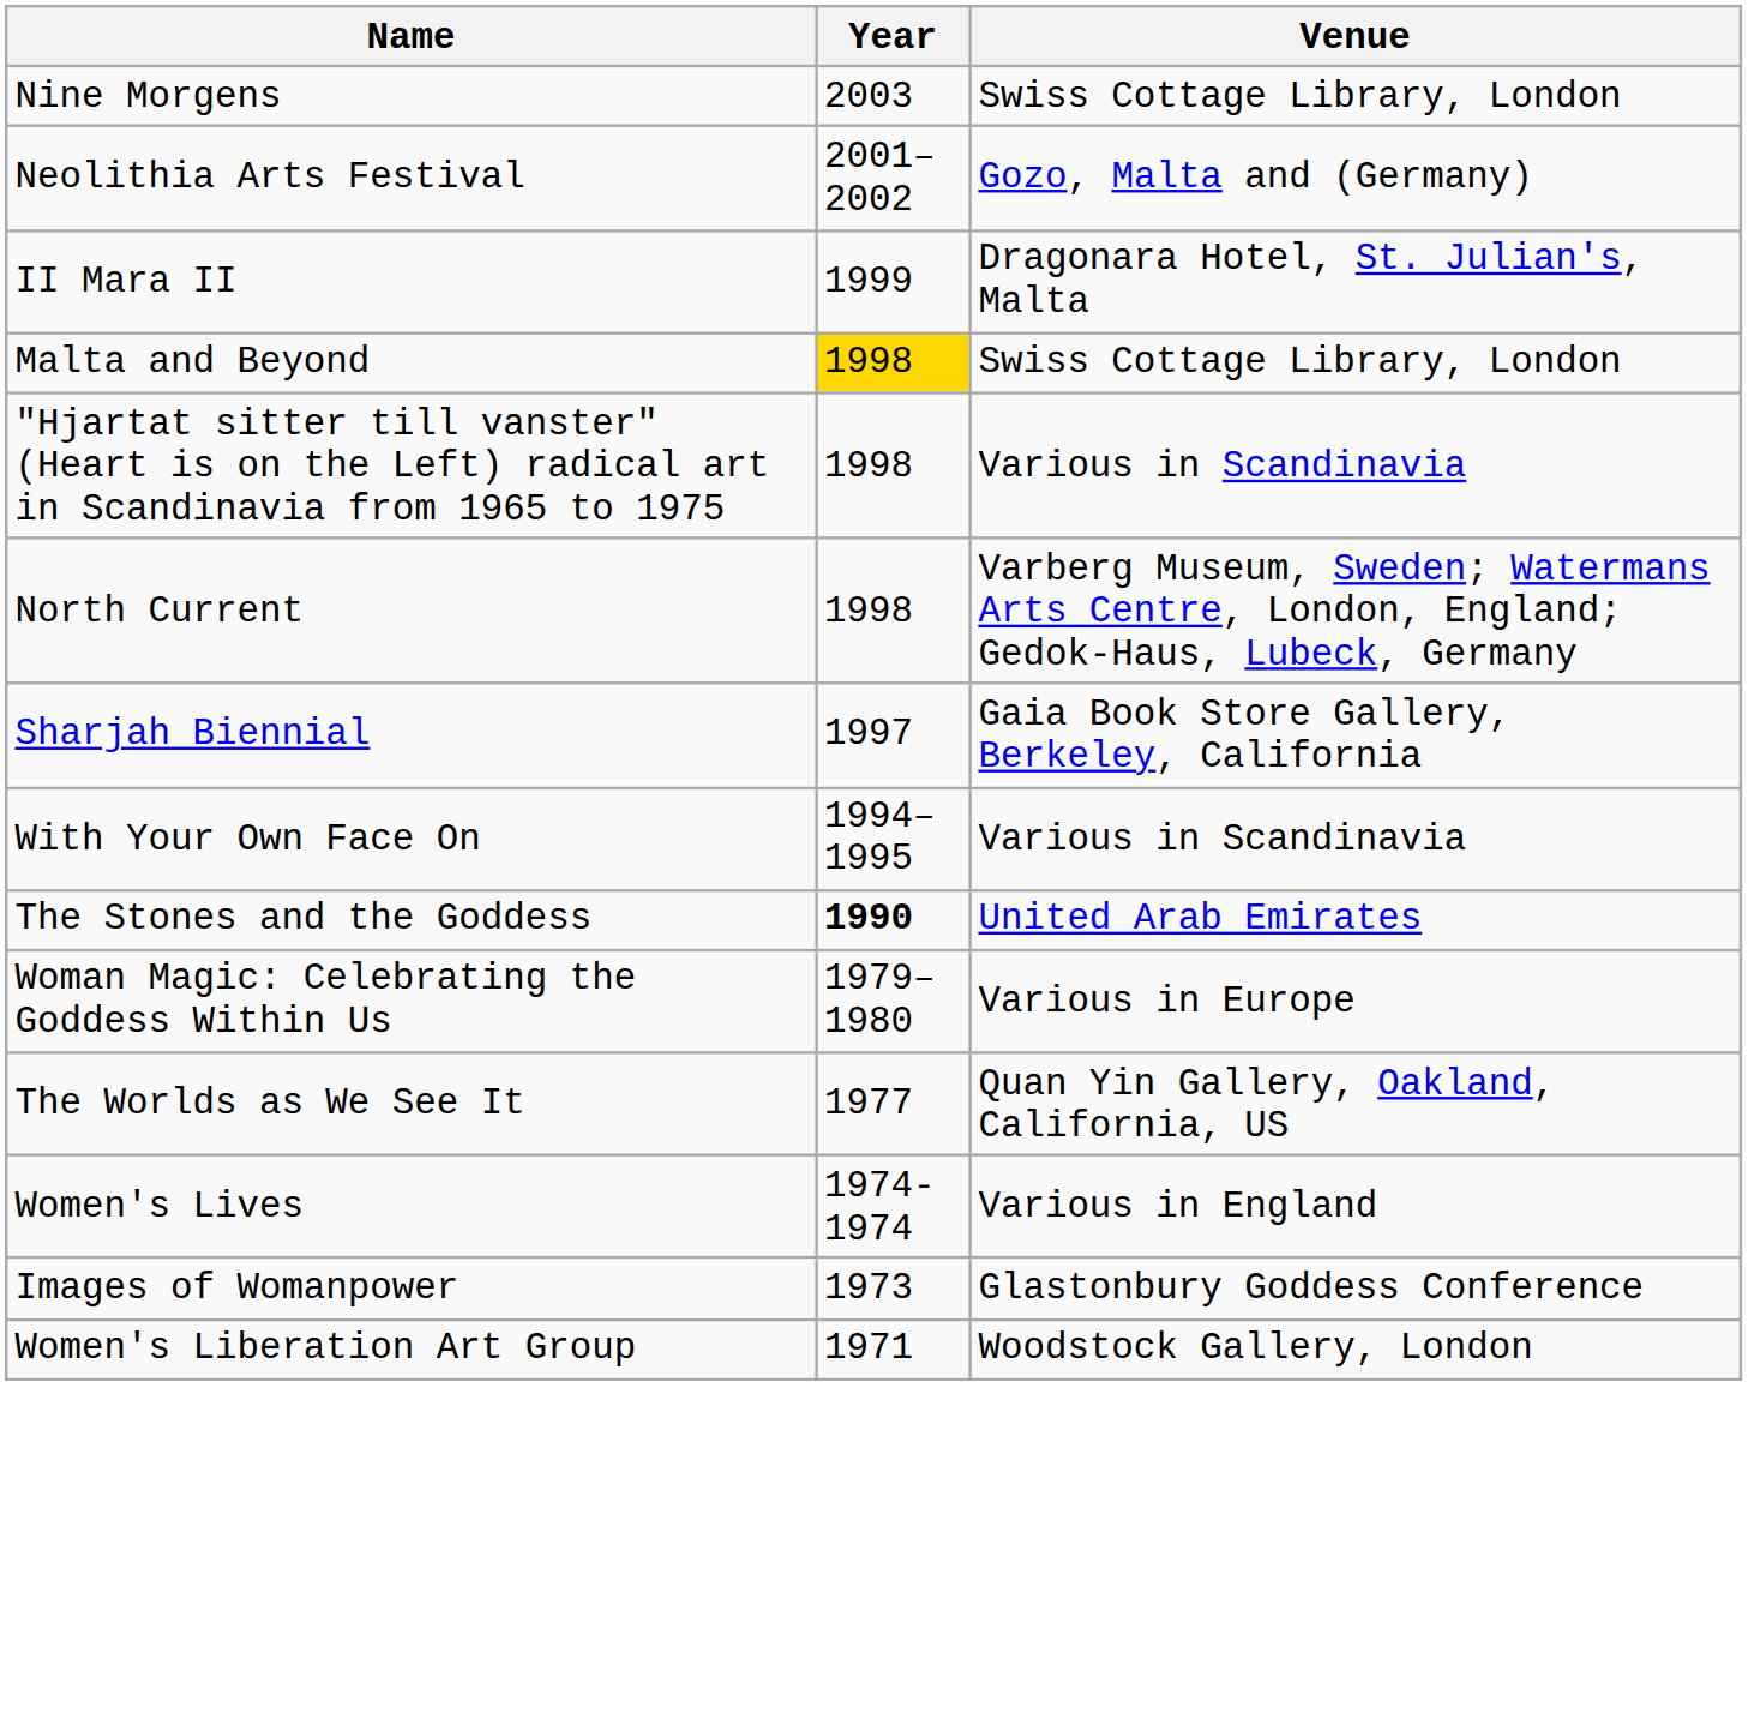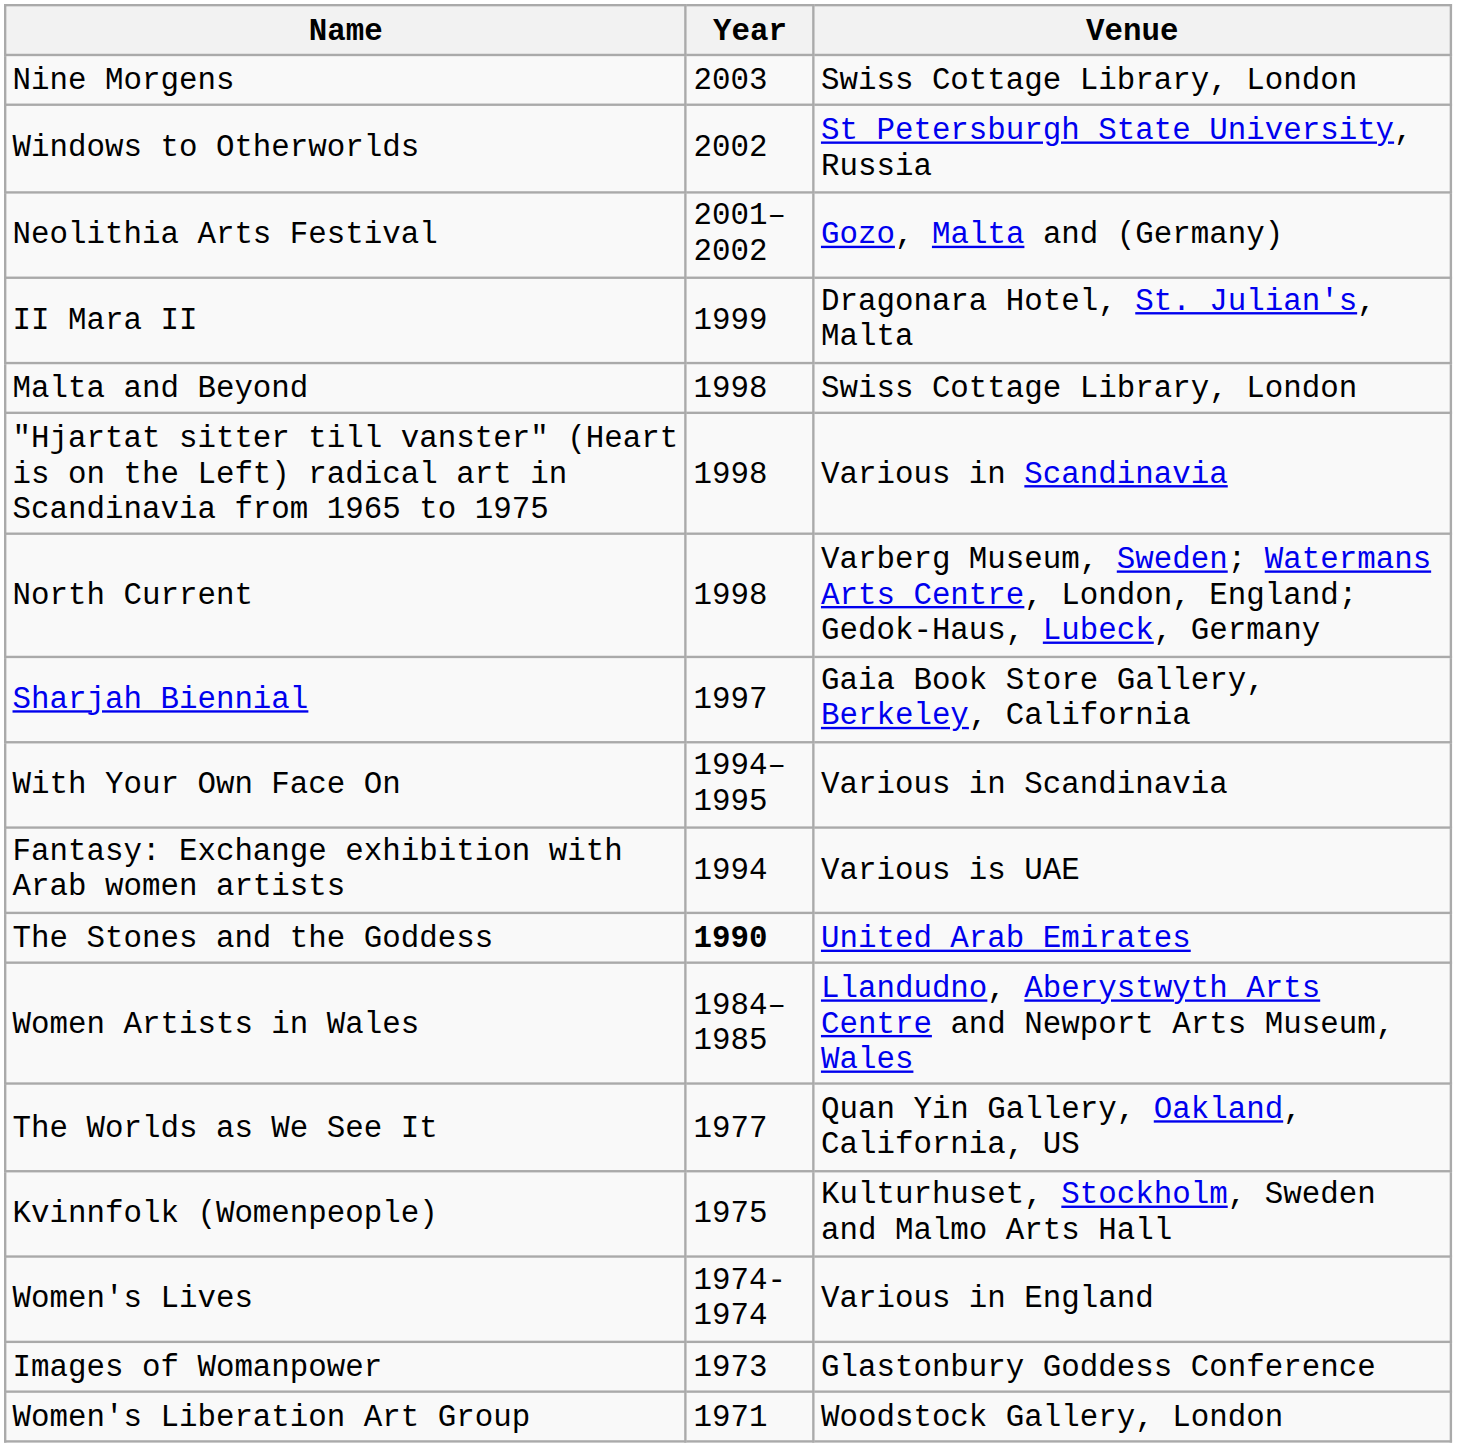+ row: Windows to Otherworlds | 2002 | St Petersburgh State University, Russia
Malta and Beyond | Year: gold background -> no background
+ row: Fantasy: Exchange exhibition with Arab women artists | 1994 | Various is UAE
+ row: Women Artists in Wales | 1984–1985 | Llandudno, Aberystwyth Arts Centre and Newport Arts Museum, Wales
- row: Woman Magic: Celebrating the Goddess Within Us | 1979–1980 | Various in Europe
+ row: Kvinnfolk (Womenpeople) | 1975 | Kulturhuset, Stockholm, Sweden and Malmo Arts Hall
